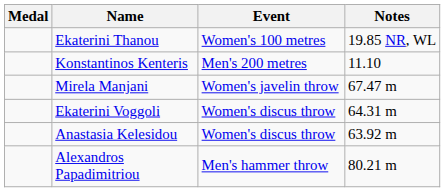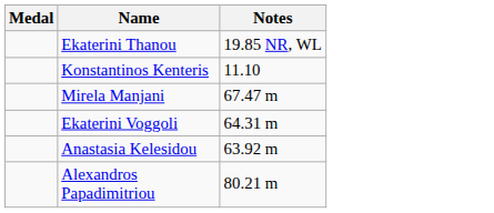- column: Event | Women's 100 metres | Men's 200 metres | Women's javelin throw | Women's discus throw | Women's discus throw | Men's hammer throw
